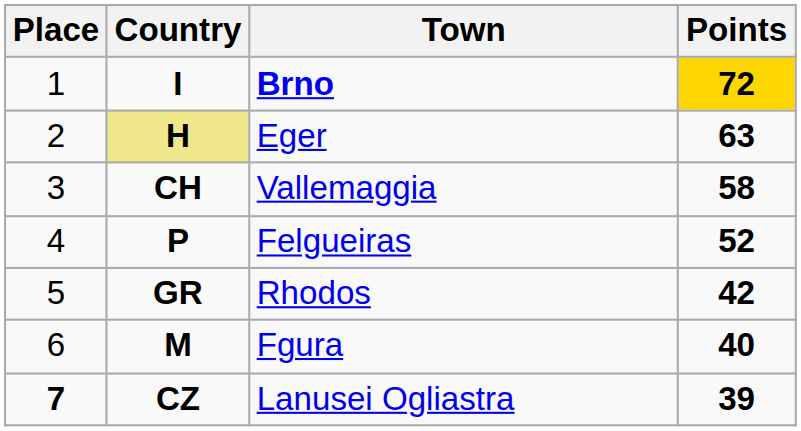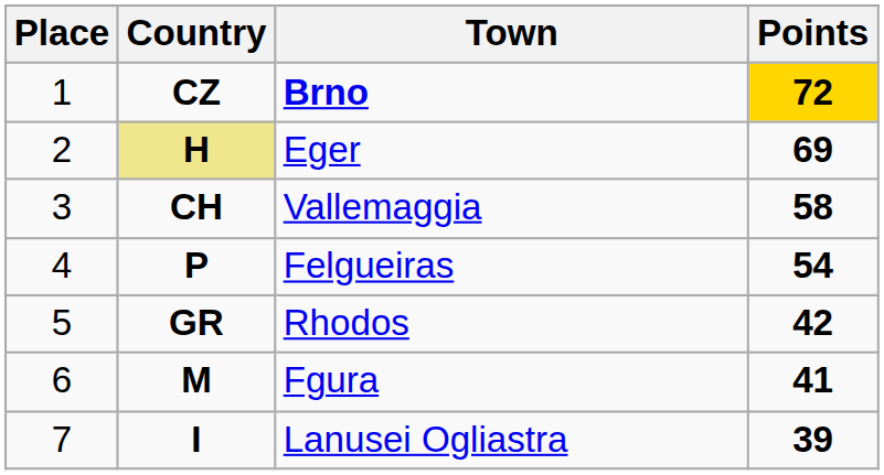Brno | Country: I -> CZ
Eger | Points: 63 -> 69
Felgueiras | Points: 52 -> 54
Fgura | Points: 40 -> 41
Lanusei Ogliastra | Place: bold -> normal
Lanusei Ogliastra | Country: CZ -> I
